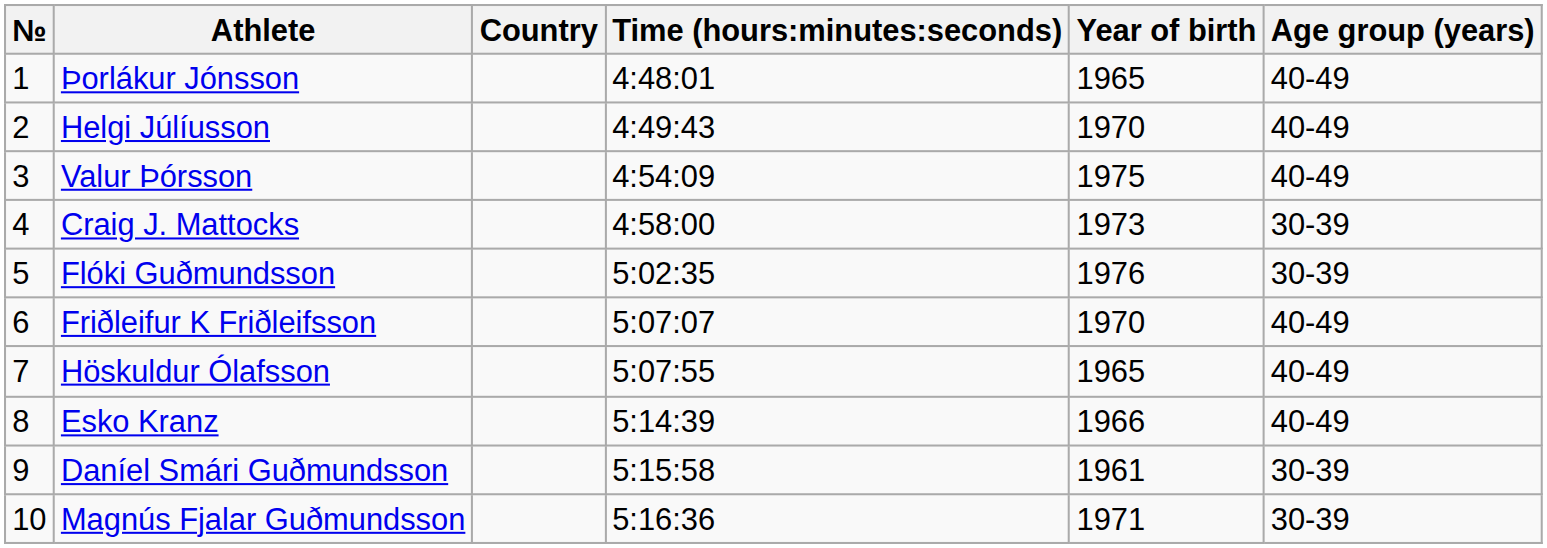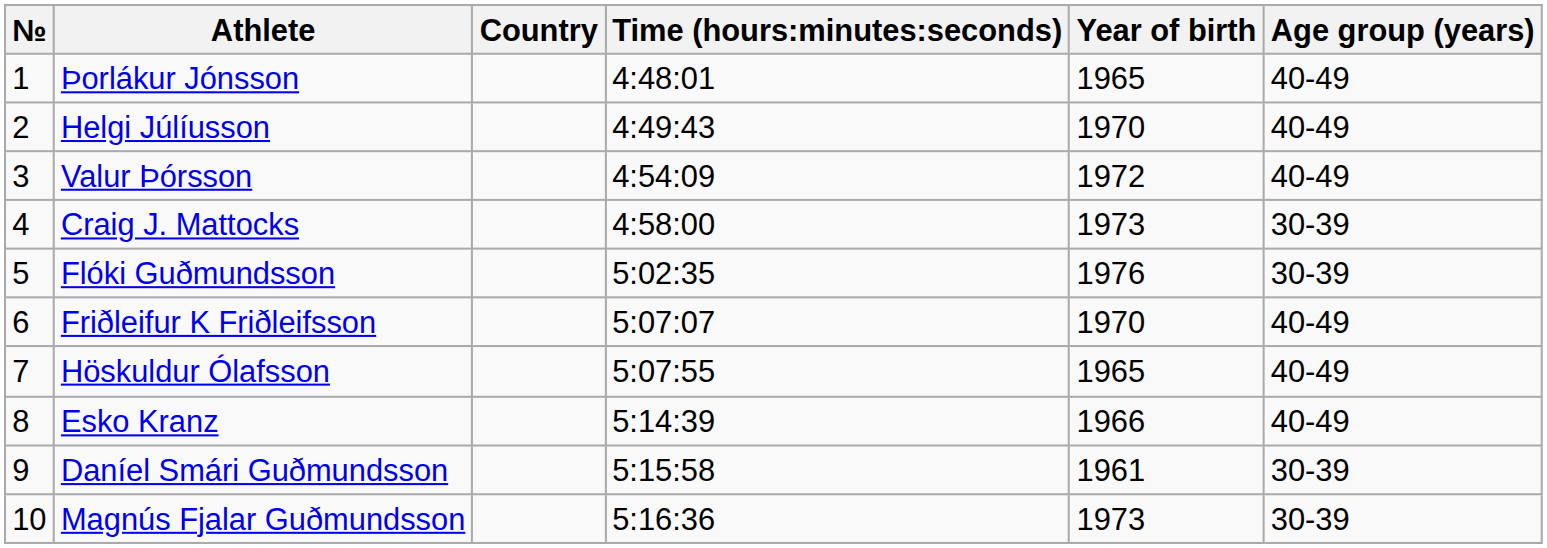Valur Þórsson | Year of birth: 1975 -> 1972
Magnús Fjalar Guðmundsson | Year of birth: 1971 -> 1973
